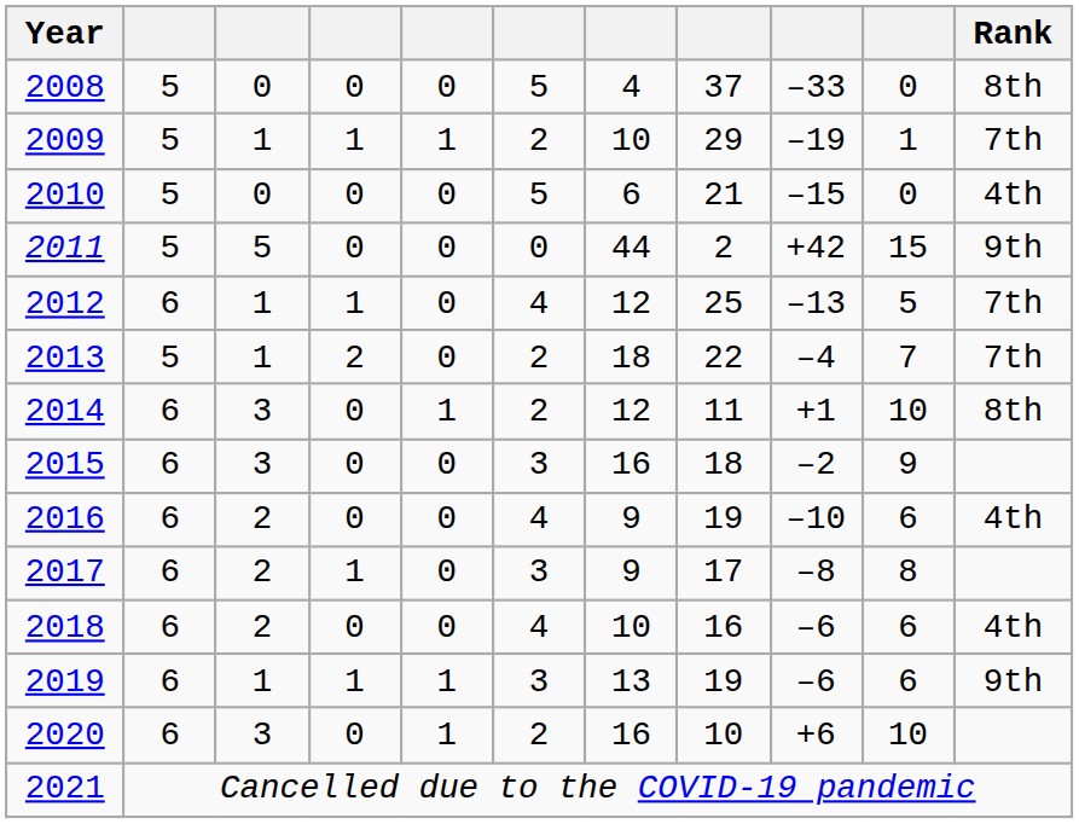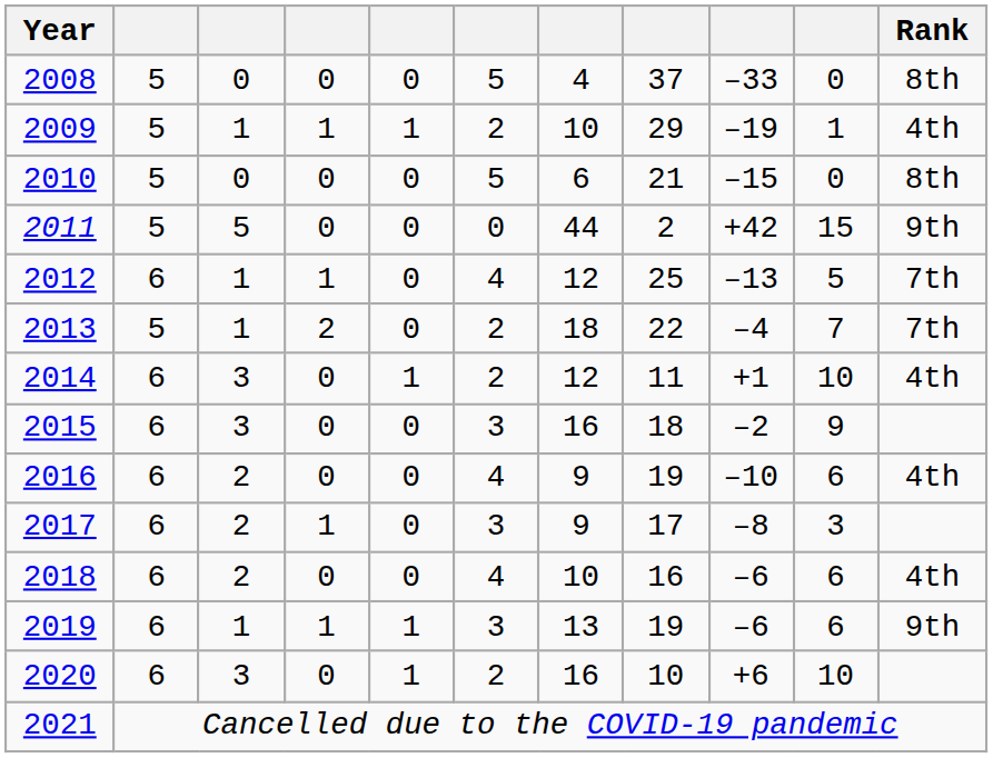2009 | Rank: 7th -> 4th
2010 | Rank: 4th -> 8th
2014 | Rank: 8th -> 4th
2017 | column 10: 8 -> 3
